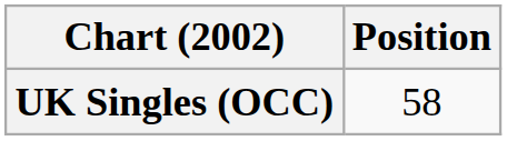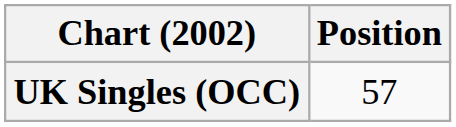UK Singles (OCC) | Position: 58 -> 57
